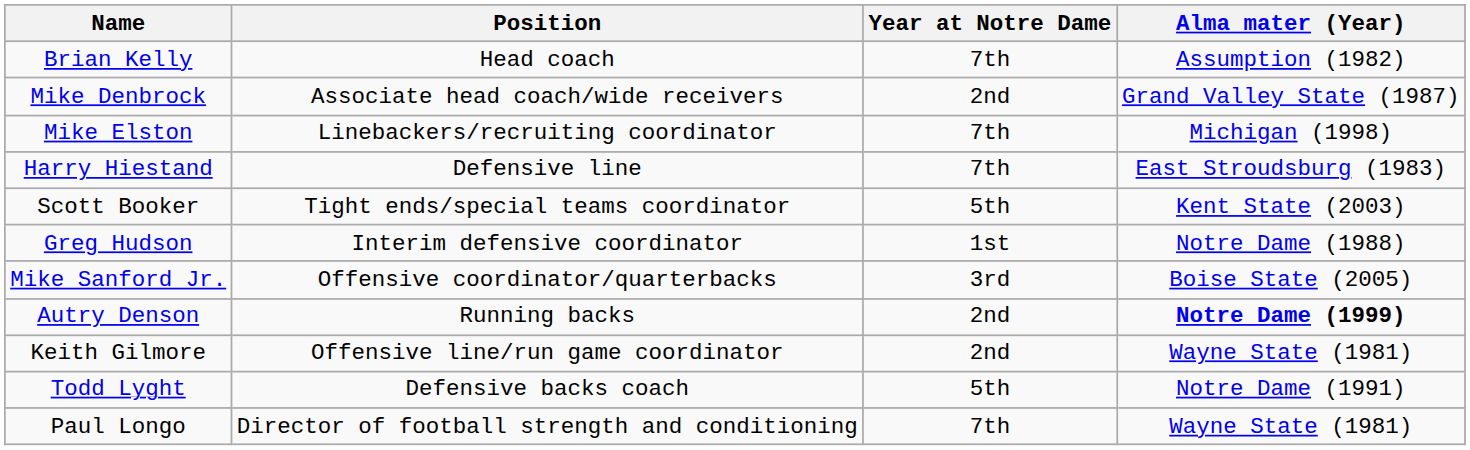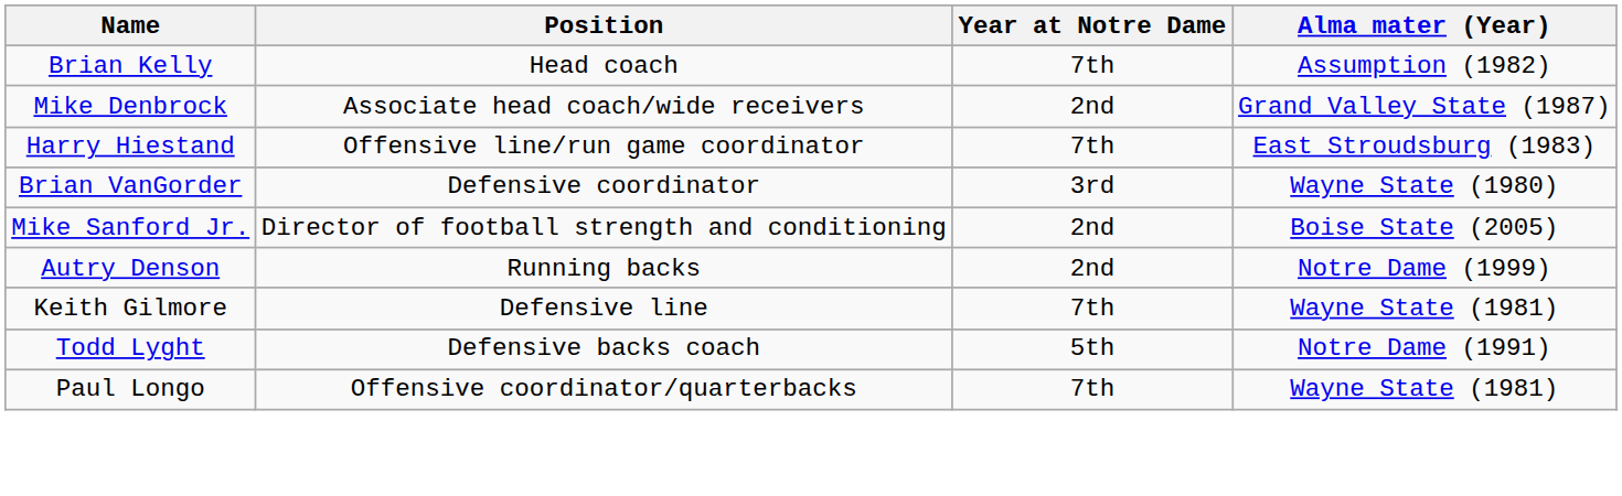- row: Mike Elston | Linebackers/recruiting coordinator | 7th | Michigan (1998)
Harry Hiestand | Position: Defensive line -> Offensive line/run game coordinator
- row: Scott Booker | Tight ends/special teams coordinator | 5th | Kent State (2003)
+ row: Brian VanGorder | Defensive coordinator | 3rd | Wayne State (1980)
- row: Greg Hudson | Interim defensive coordinator | 1st | Notre Dame (1988)
Mike Sanford Jr. | Position: Offensive coordinator/quarterbacks -> Director of football strength and conditioning
Mike Sanford Jr. | Year at Notre Dame: 3rd -> 2nd
Autry Denson | Alma mater (Year): bold -> normal
Keith Gilmore | Position: Offensive line/run game coordinator -> Defensive line
Keith Gilmore | Year at Notre Dame: 2nd -> 7th
Paul Longo | Position: Director of football strength and conditioning -> Offensive coordinator/quarterbacks
